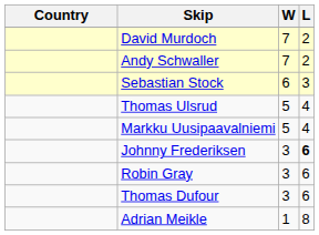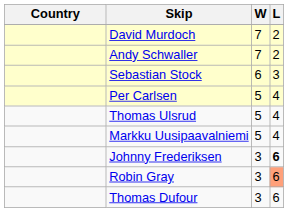+ row: Per Carlsen | 5 | 4
Robin Gray | L: no background -> lightsalmon background
- row: Adrian Meikle | 1 | 8
